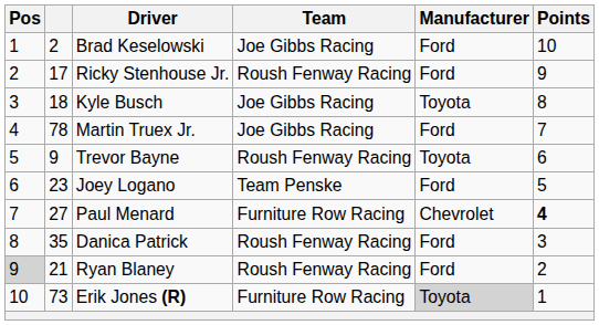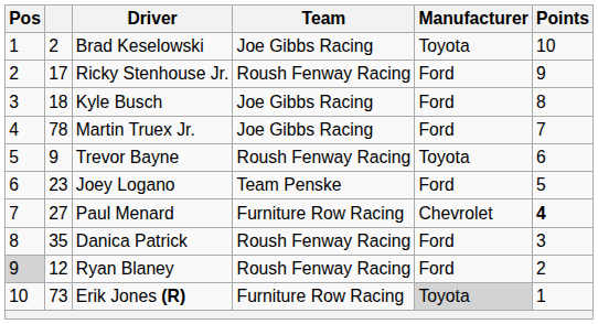Brad Keselowski | Manufacturer: Ford -> Toyota
Kyle Busch | Manufacturer: Toyota -> Ford
Ryan Blaney | column 2: 21 -> 12
